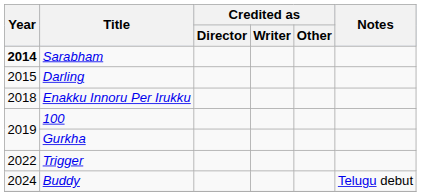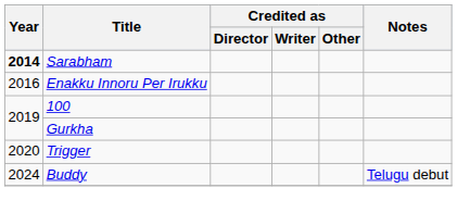- row: 2015 | Darling
Enakku Innoru Per Irukku | Year: 2018 -> 2016
Trigger | Year: 2022 -> 2020
